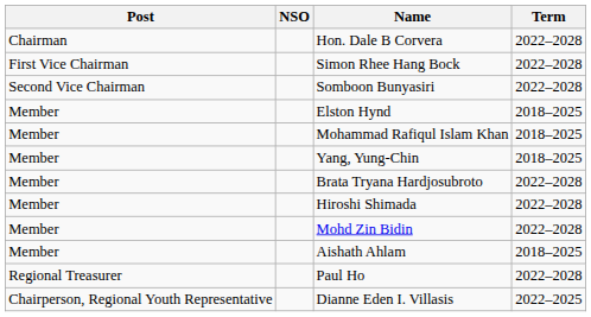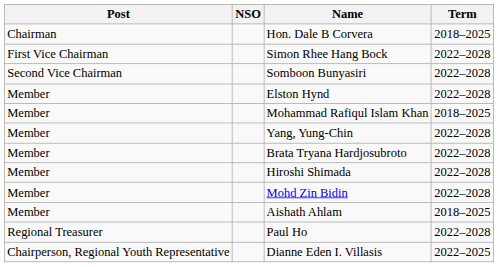Hon. Dale B Corvera | Term: 2022–2028 -> 2018–2025
Elston Hynd | Term: 2018–2025 -> 2022–2028
Yang, Yung-Chin | Term: 2018–2025 -> 2022–2028
